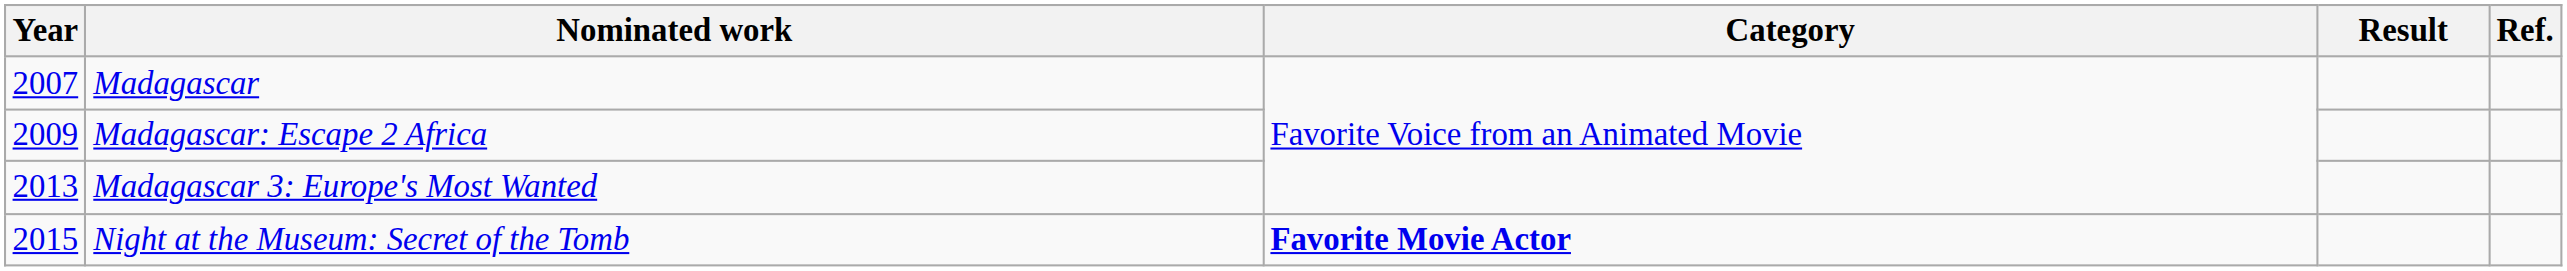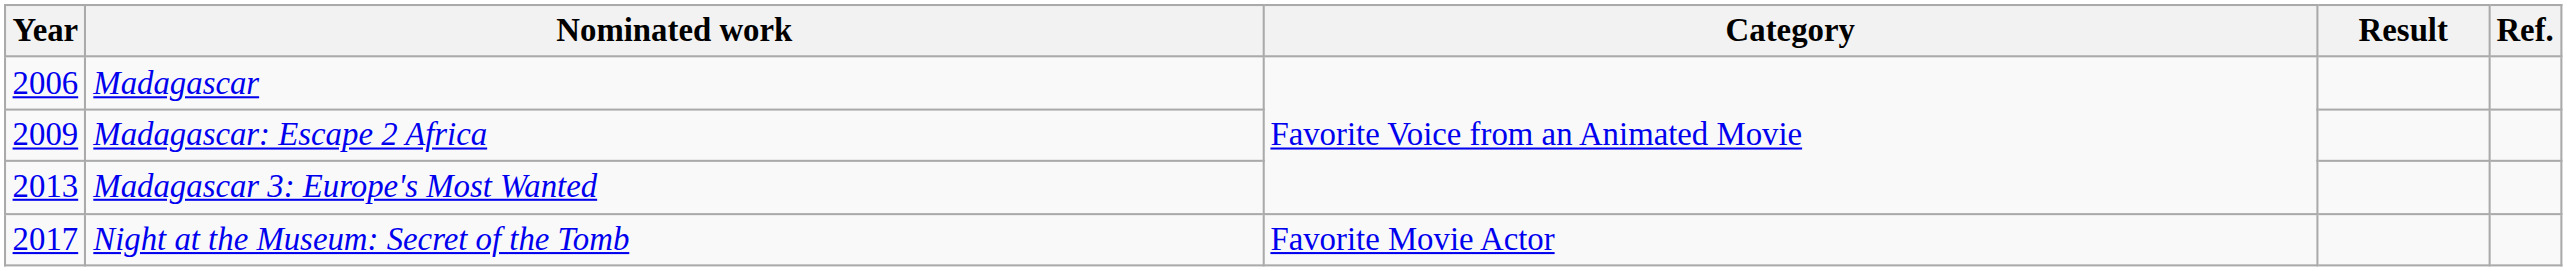Madagascar | Year: 2007 -> 2006
Night at the Museum: Secret of the Tomb | Year: 2015 -> 2017
Night at the Museum: Secret of the Tomb | Category: bold -> normal
